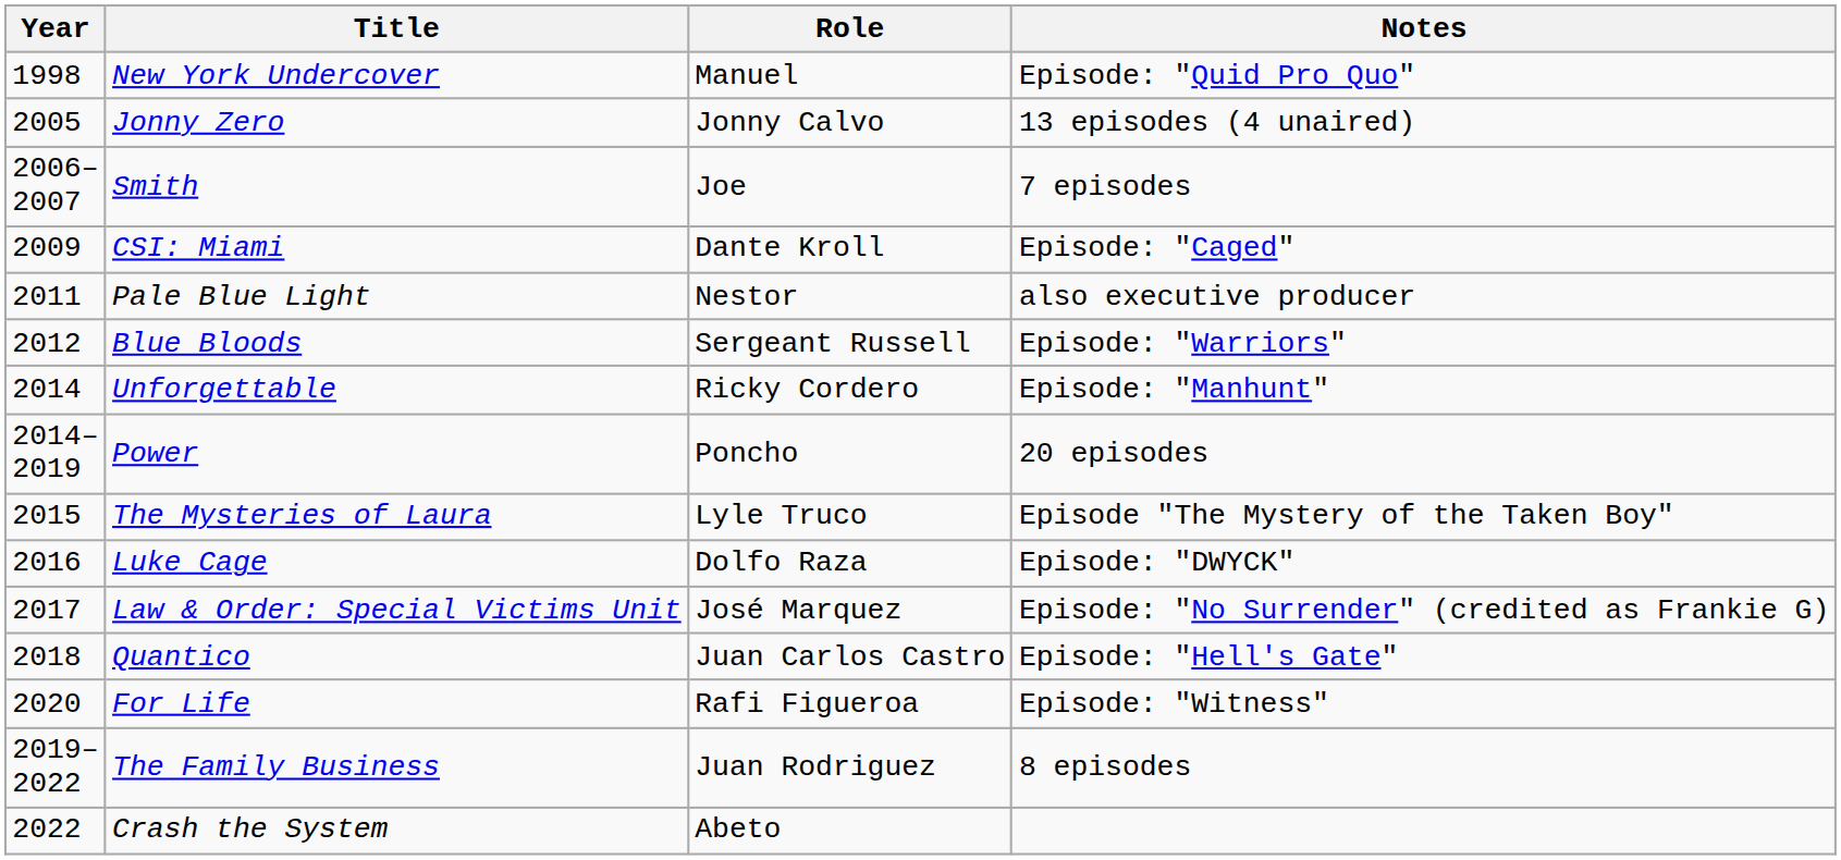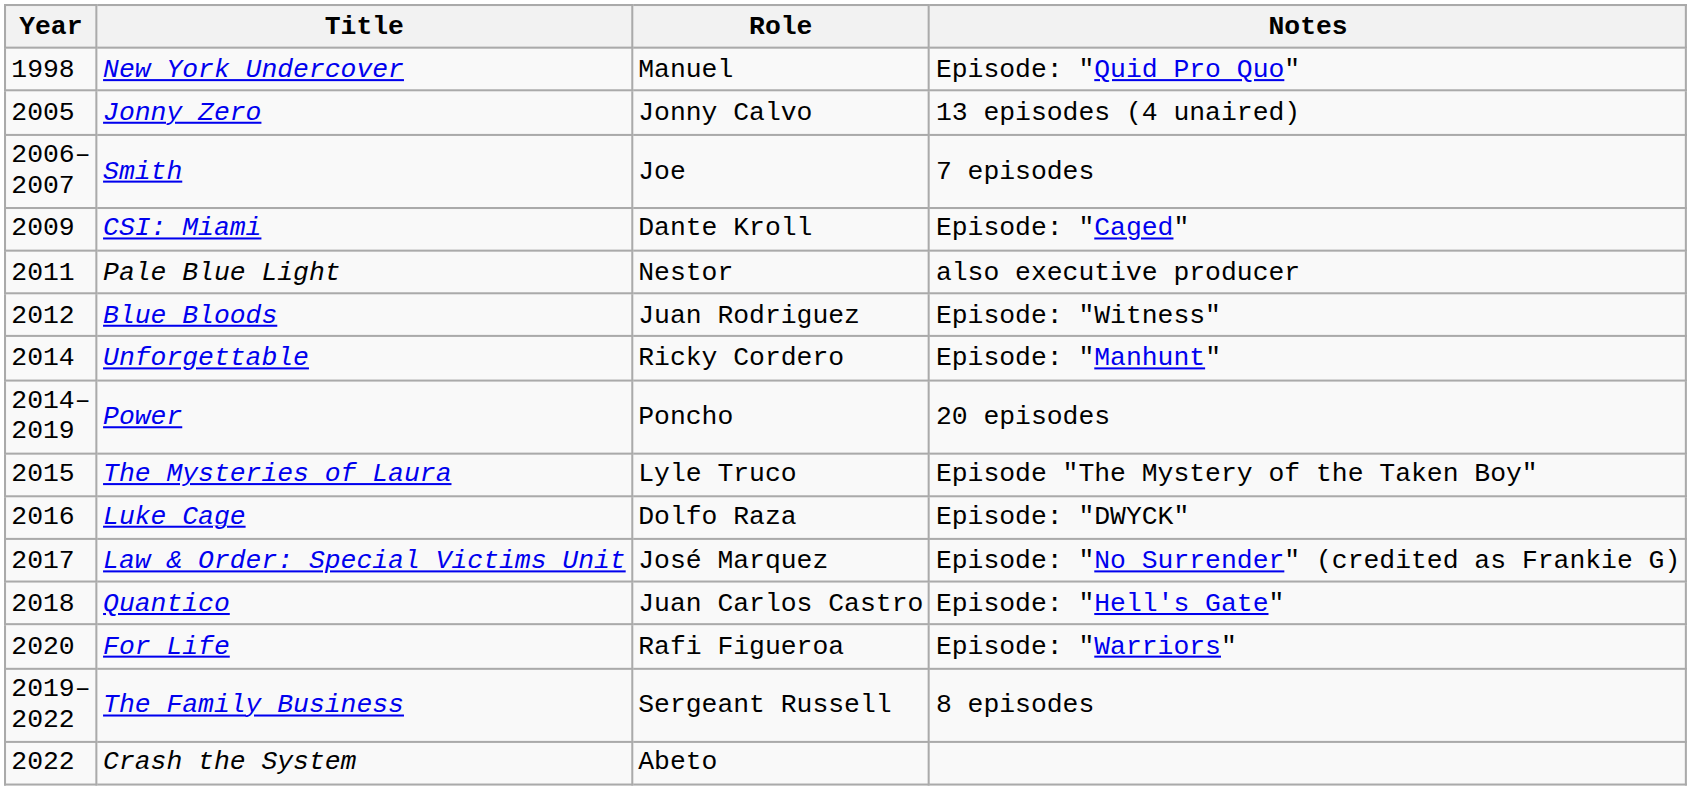Blue Bloods | Role: Sergeant Russell -> Juan Rodriguez
Blue Bloods | Notes: Episode: "Warriors" -> Episode: "Witness"
For Life | Notes: Episode: "Witness" -> Episode: "Warriors"
The Family Business | Role: Juan Rodriguez -> Sergeant Russell
